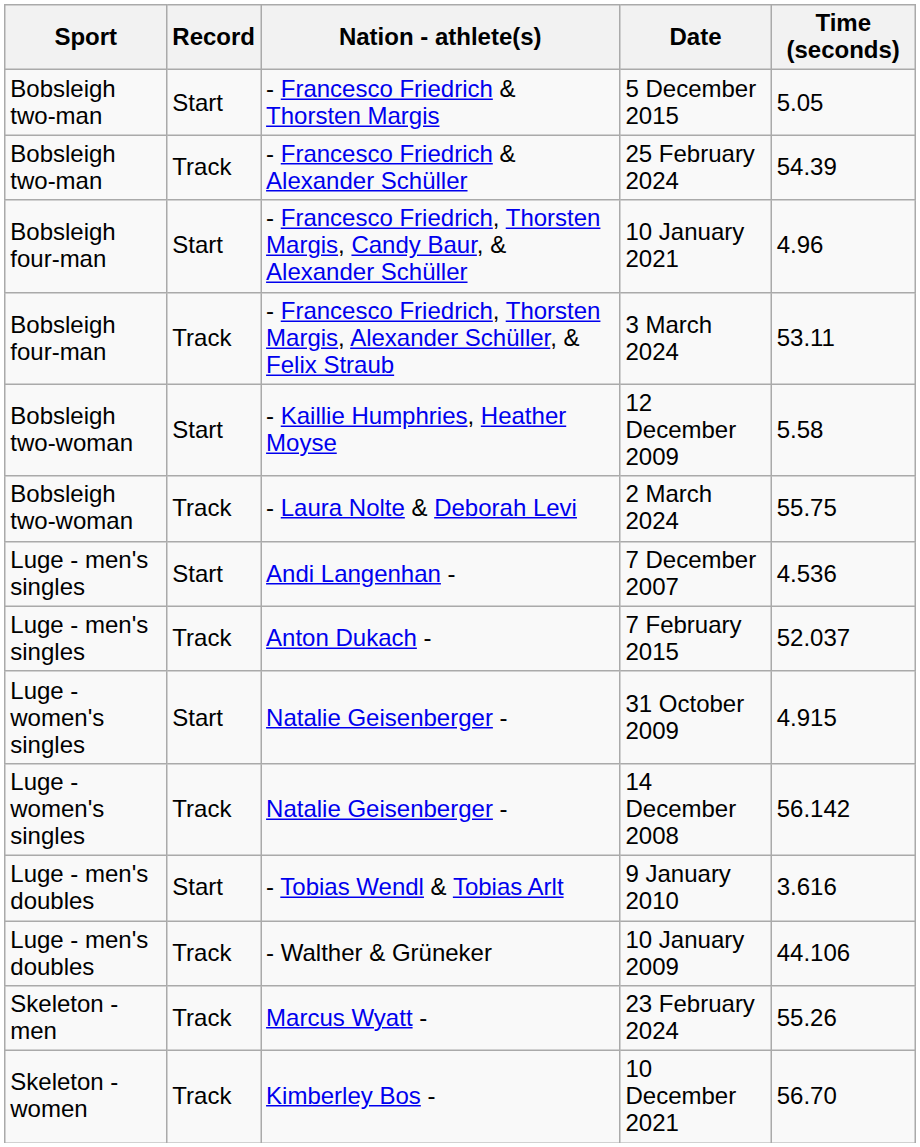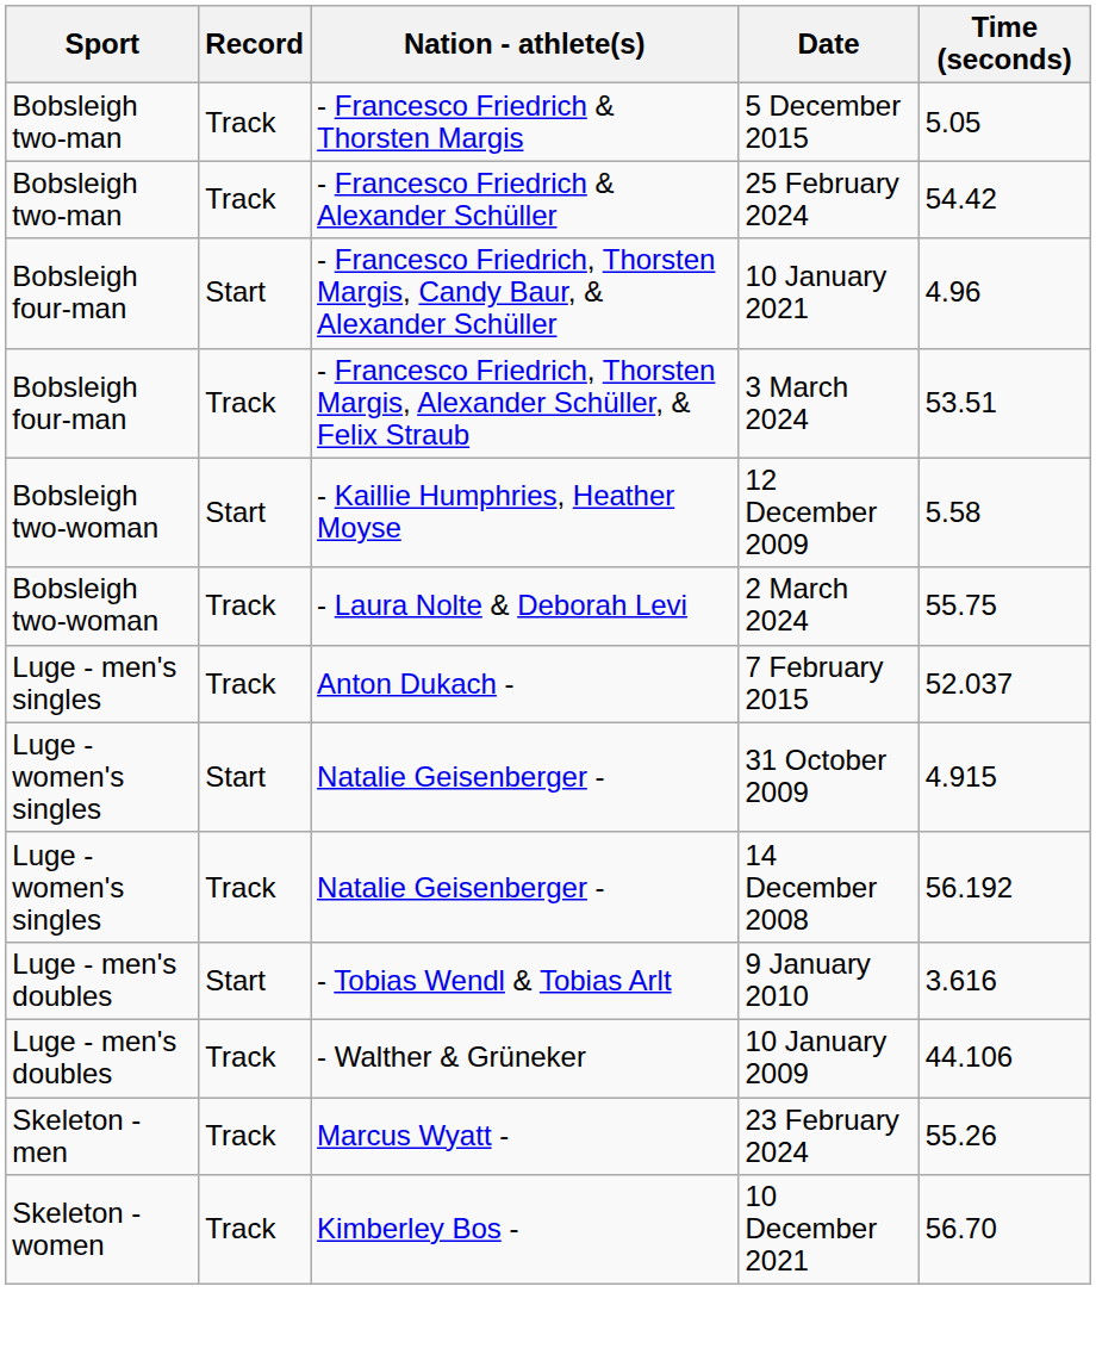5 December 2015 | Record: Start -> Track
25 February 2024 | Time (seconds): 54.39 -> 54.42
3 March 2024 | Time (seconds): 53.11 -> 53.51
- row: Luge - men's singles | Start | Andi Langenhan - | 7 December 2007 | 4.536
14 December 2008 | Time (seconds): 56.142 -> 56.192
